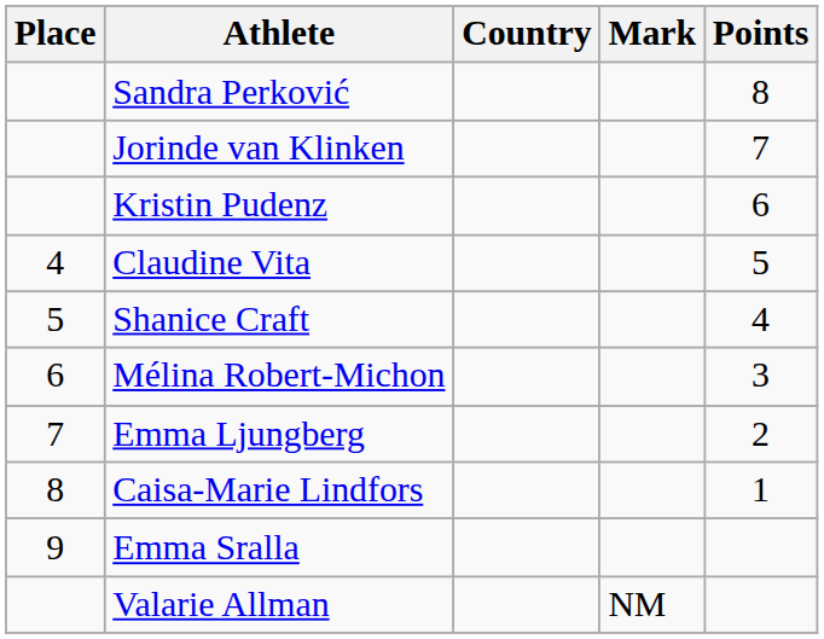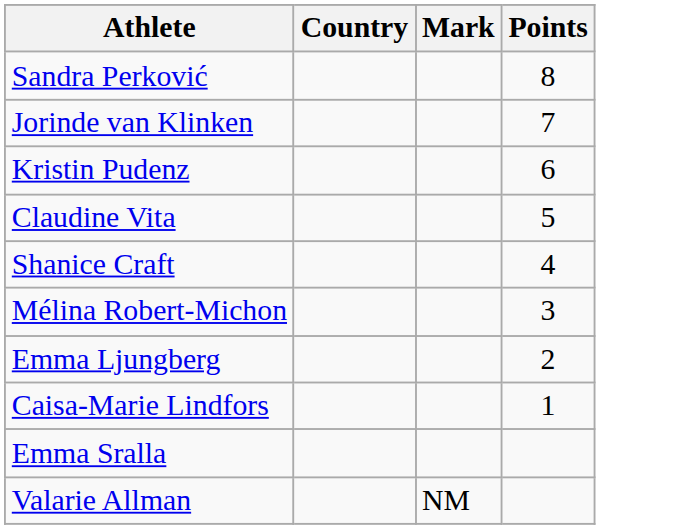- column: Place | 4 | 5 | 6 | 7 | 8 | 9
